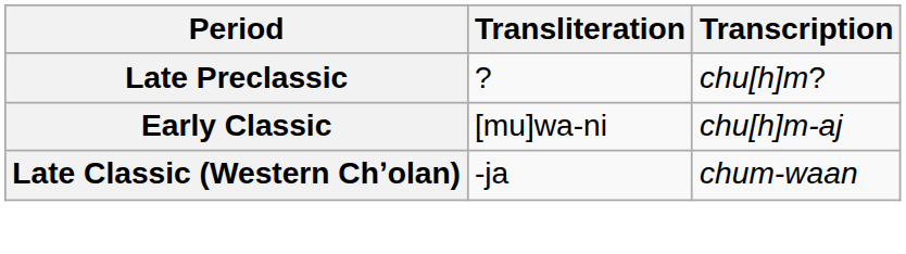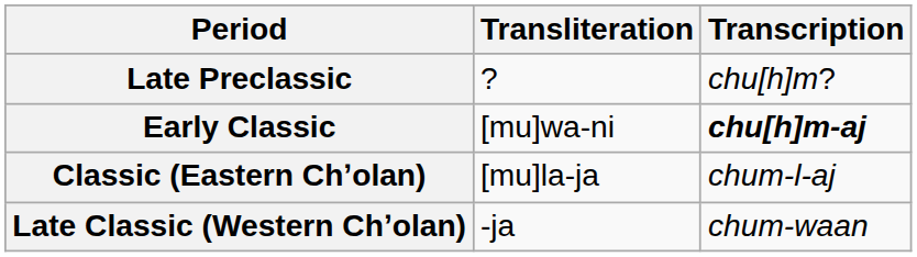Early Classic | Transcription: normal -> bold
+ row: Classic (Eastern Chʼolan) | [mu]la-ja | chum-l-aj
